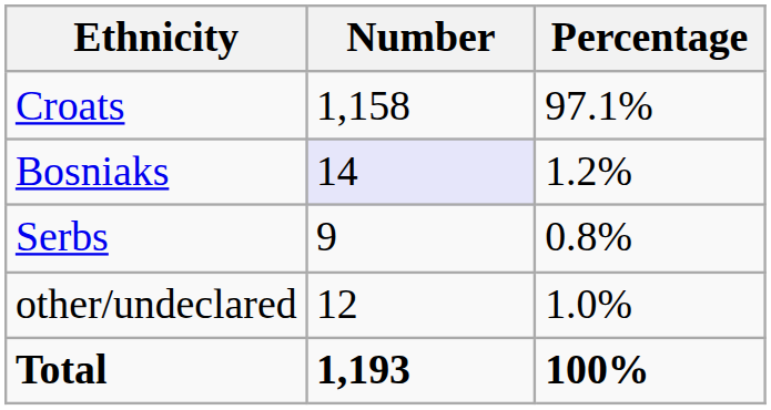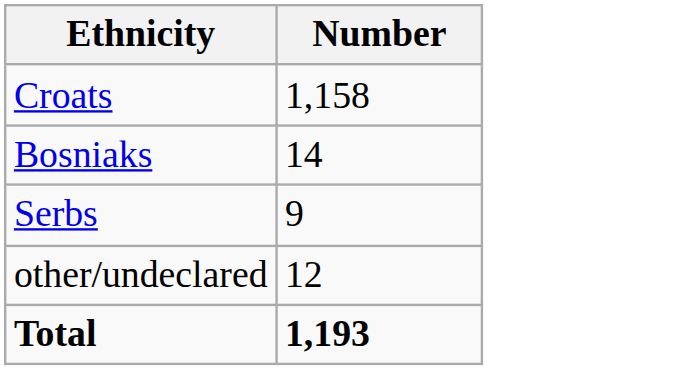- column: Percentage | 97.1% | 1.2% | 0.8% | 1.0% | 100%
Bosniaks | Number: lavender background -> no background
